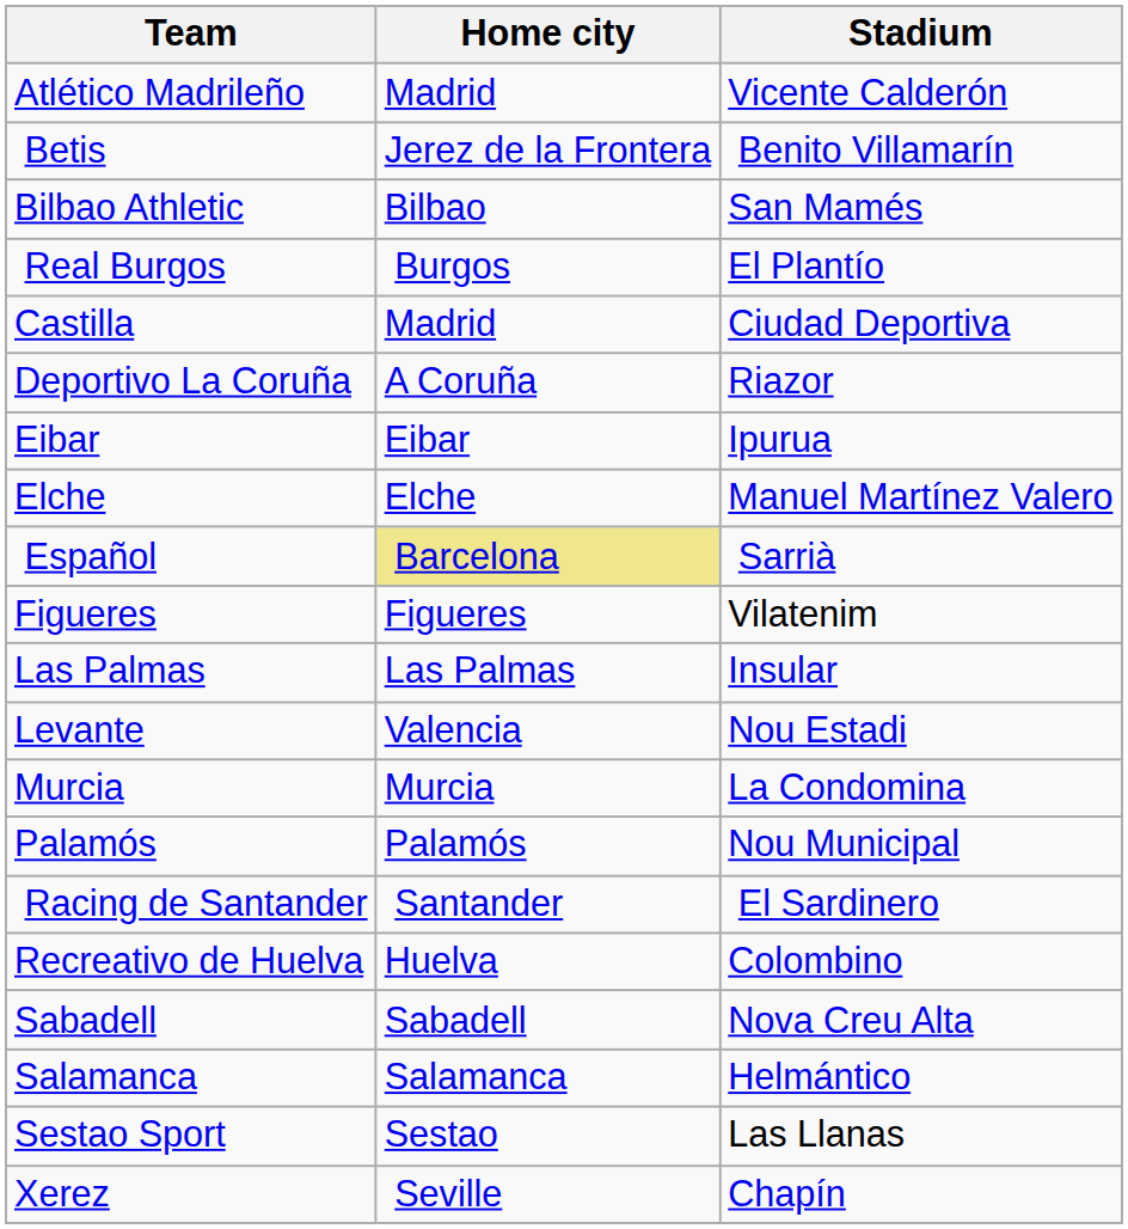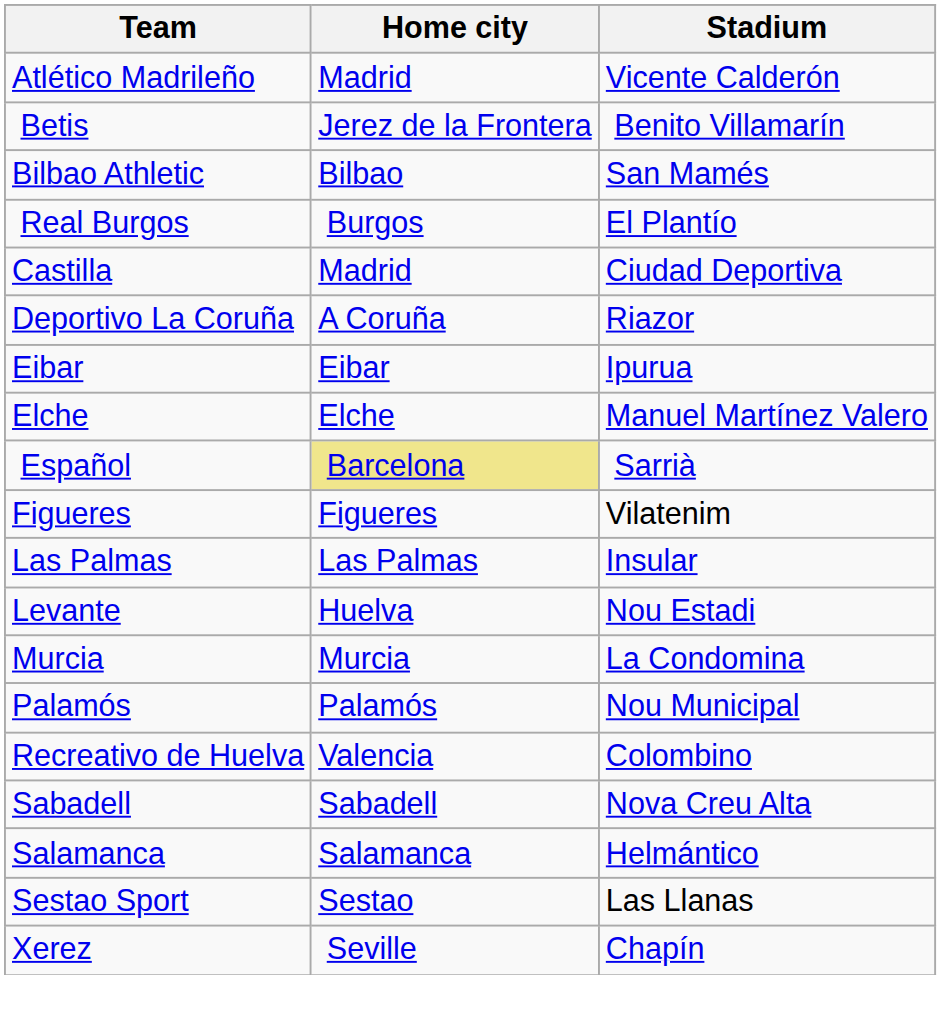Levante | Home city: Valencia -> Huelva
- row: Racing de Santander | Santander | El Sardinero
Recreativo de Huelva | Home city: Huelva -> Valencia
